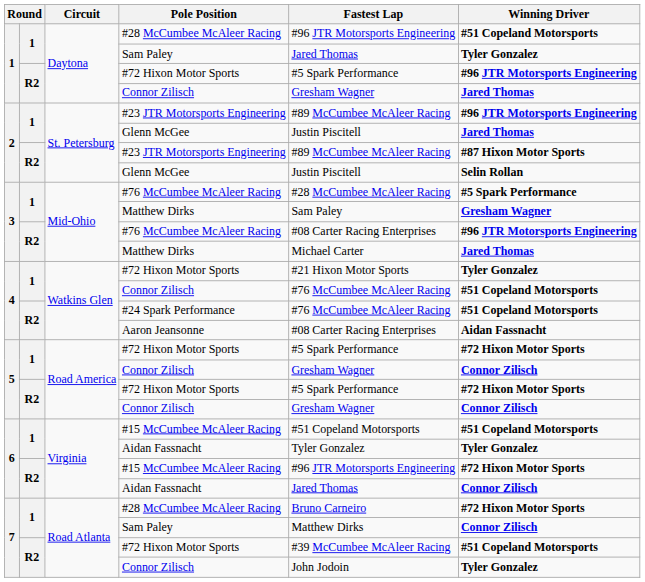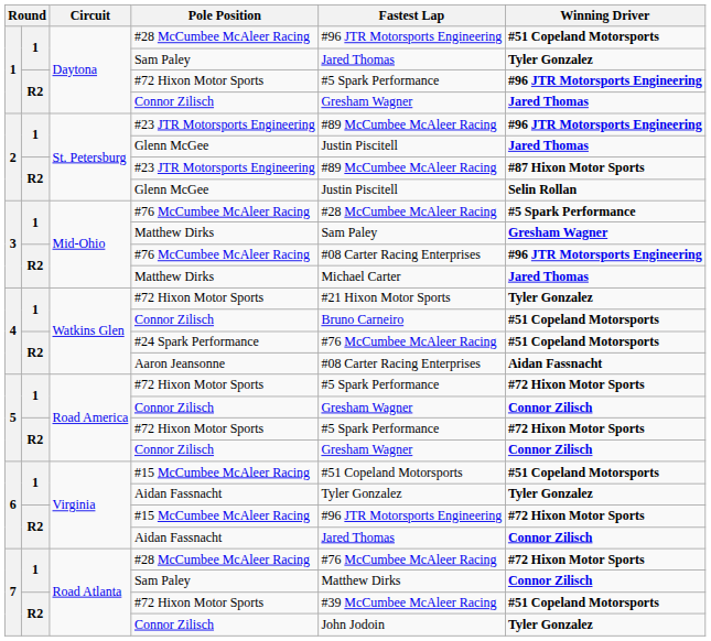4 / Connor Zilisch | Fastest Lap: #76 McCumbee McAleer Racing -> Bruno Carneiro
7 / #28 McCumbee McAleer Racing | Fastest Lap: Bruno Carneiro -> #76 McCumbee McAleer Racing
